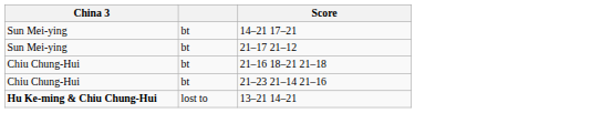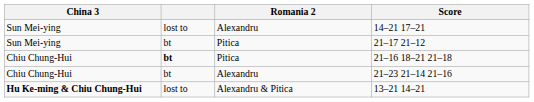+ column: Romania 2 | Alexandru | Pitica | Pitica | Alexandru | Alexandru & Pitica
14–21 17–21 | column 2: bt -> lost to
21–16 18–21 21–18 | column 2: normal -> bold
